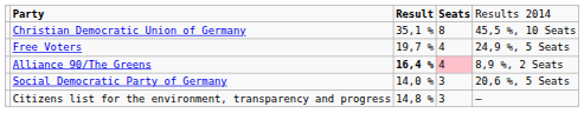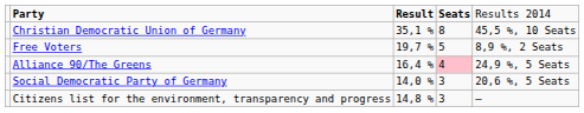Free Voters | column 4: 4 -> 5
Free Voters | column 5: 24,9 %, 5 Seats -> 8,9 %, 2 Seats
Alliance 90/The Greens | column 3: bold -> normal
Alliance 90/The Greens | column 5: 8,9 %, 2 Seats -> 24,9 %, 5 Seats
